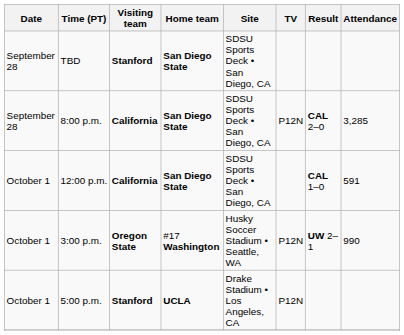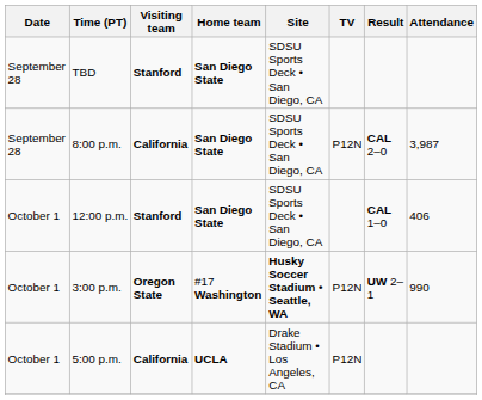8:00 p.m. | Attendance: 3,285 -> 3,987
12:00 p.m. | Visiting team: California -> Stanford
12:00 p.m. | Attendance: 591 -> 406
3:00 p.m. | Site: normal -> bold
5:00 p.m. | Visiting team: Stanford -> California
